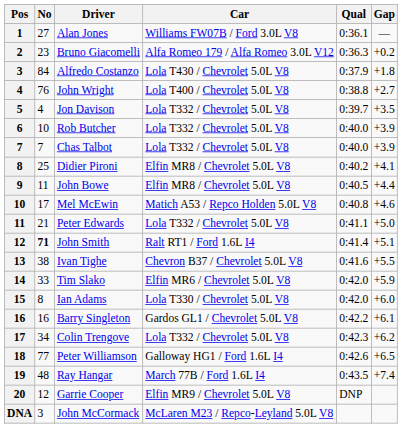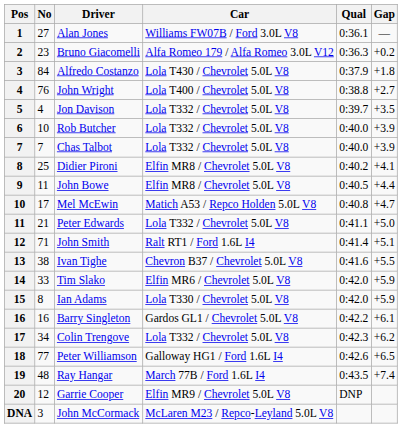Mel McEwin | Gap: +4.6 -> +4.7
John Smith | No: bold -> normal
Ian Adams | Gap: +6.0 -> +5.9
